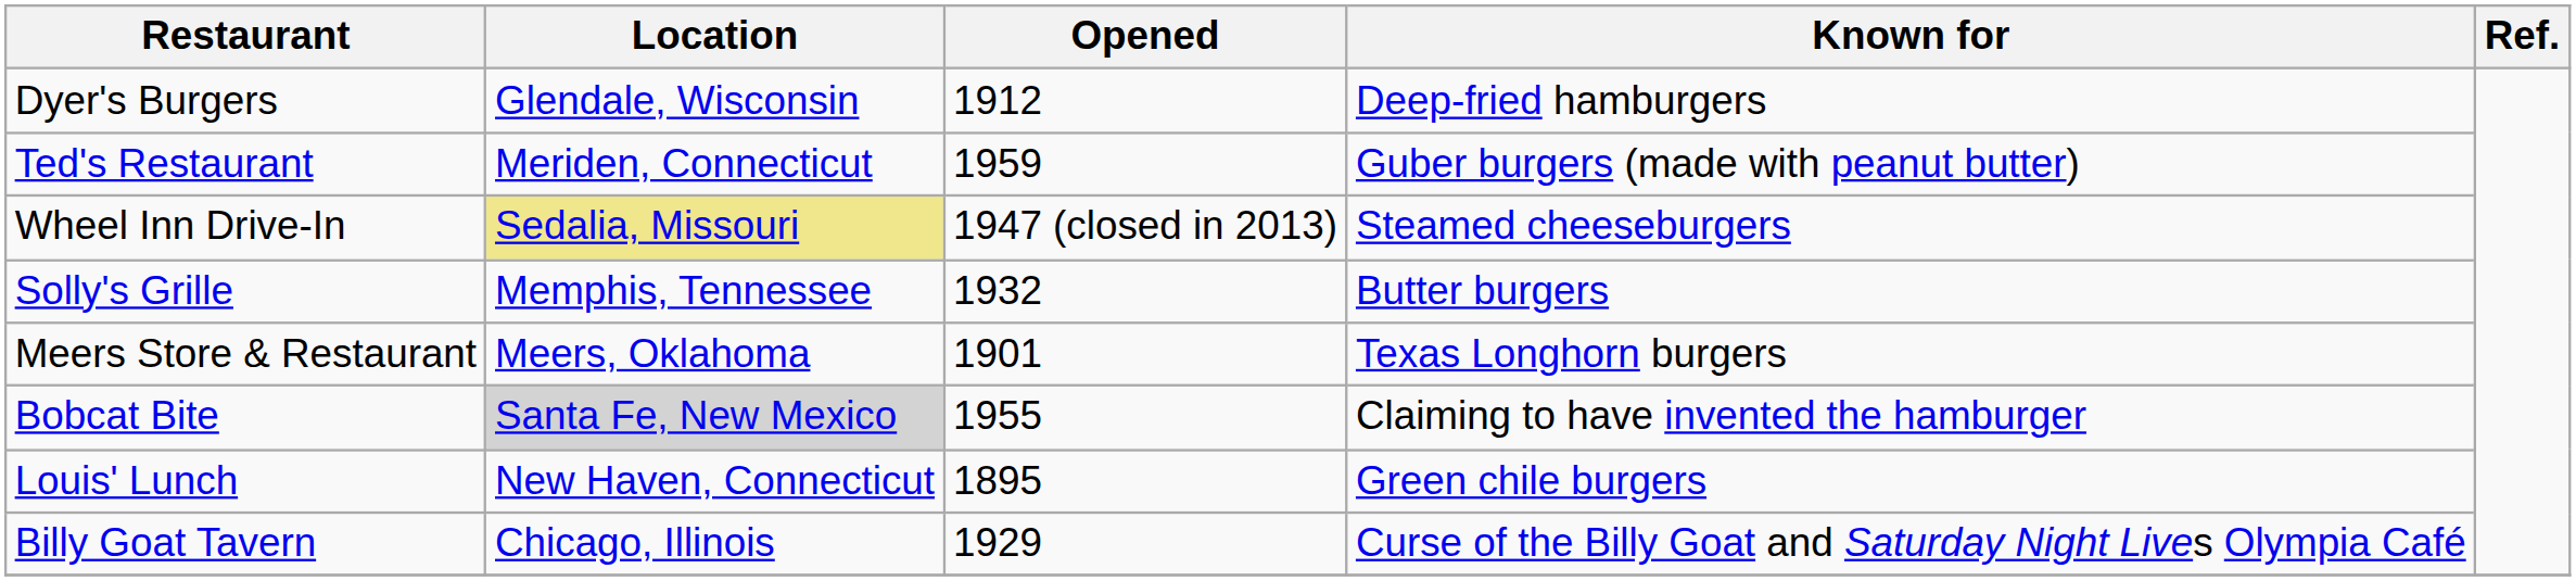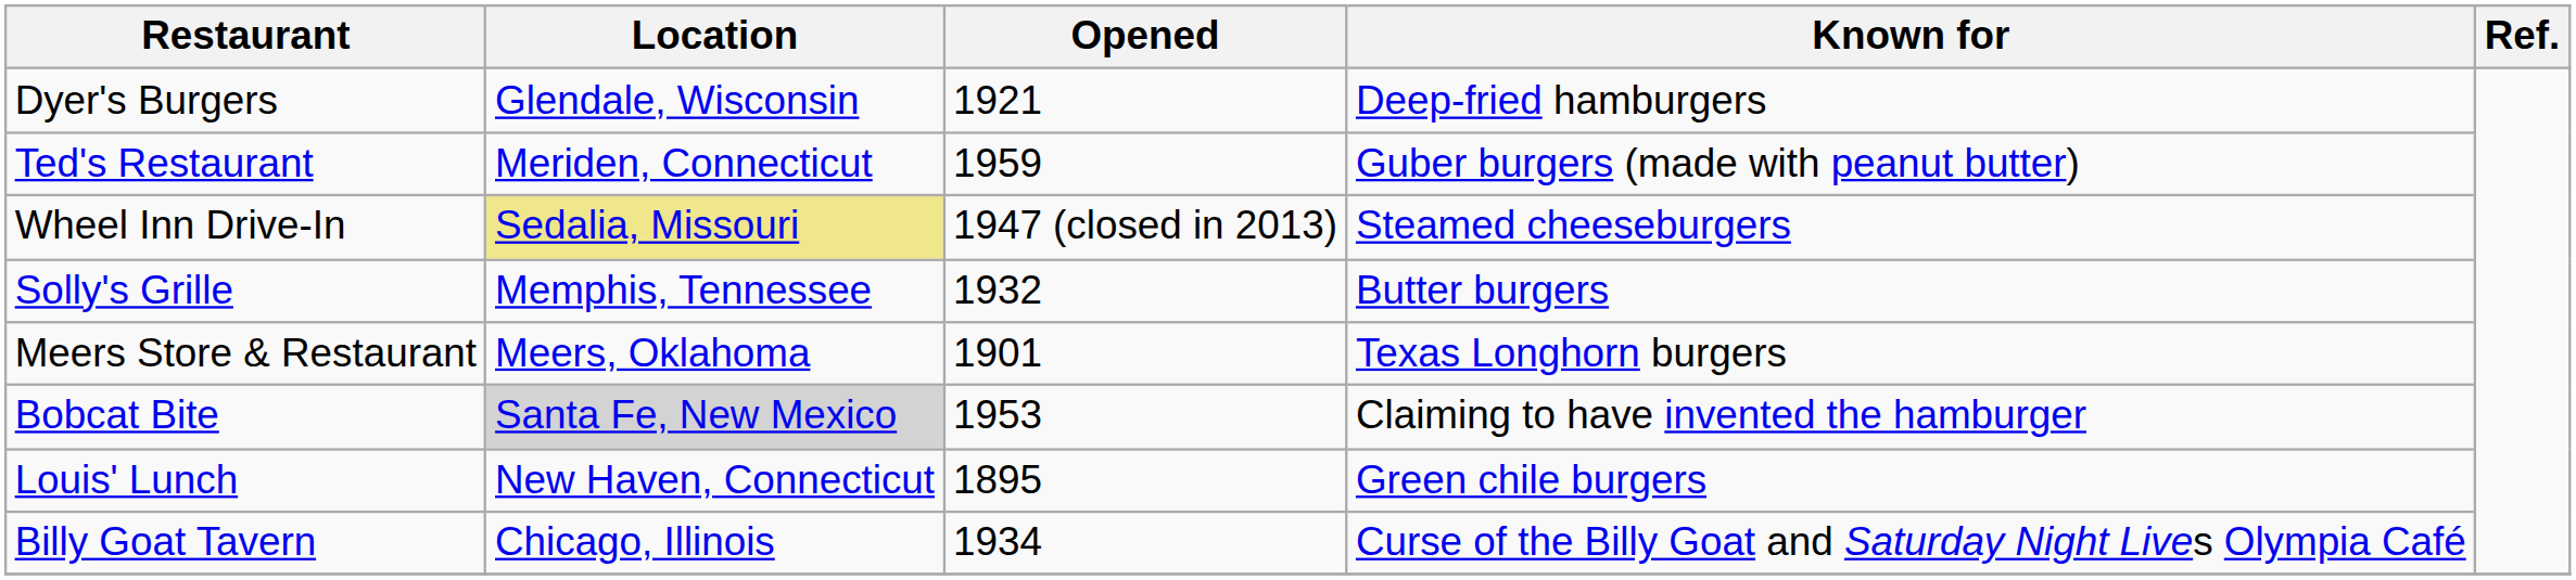Dyer's Burgers | Opened: 1912 -> 1921
Bobcat Bite | Opened: 1955 -> 1953
Billy Goat Tavern | Opened: 1929 -> 1934
